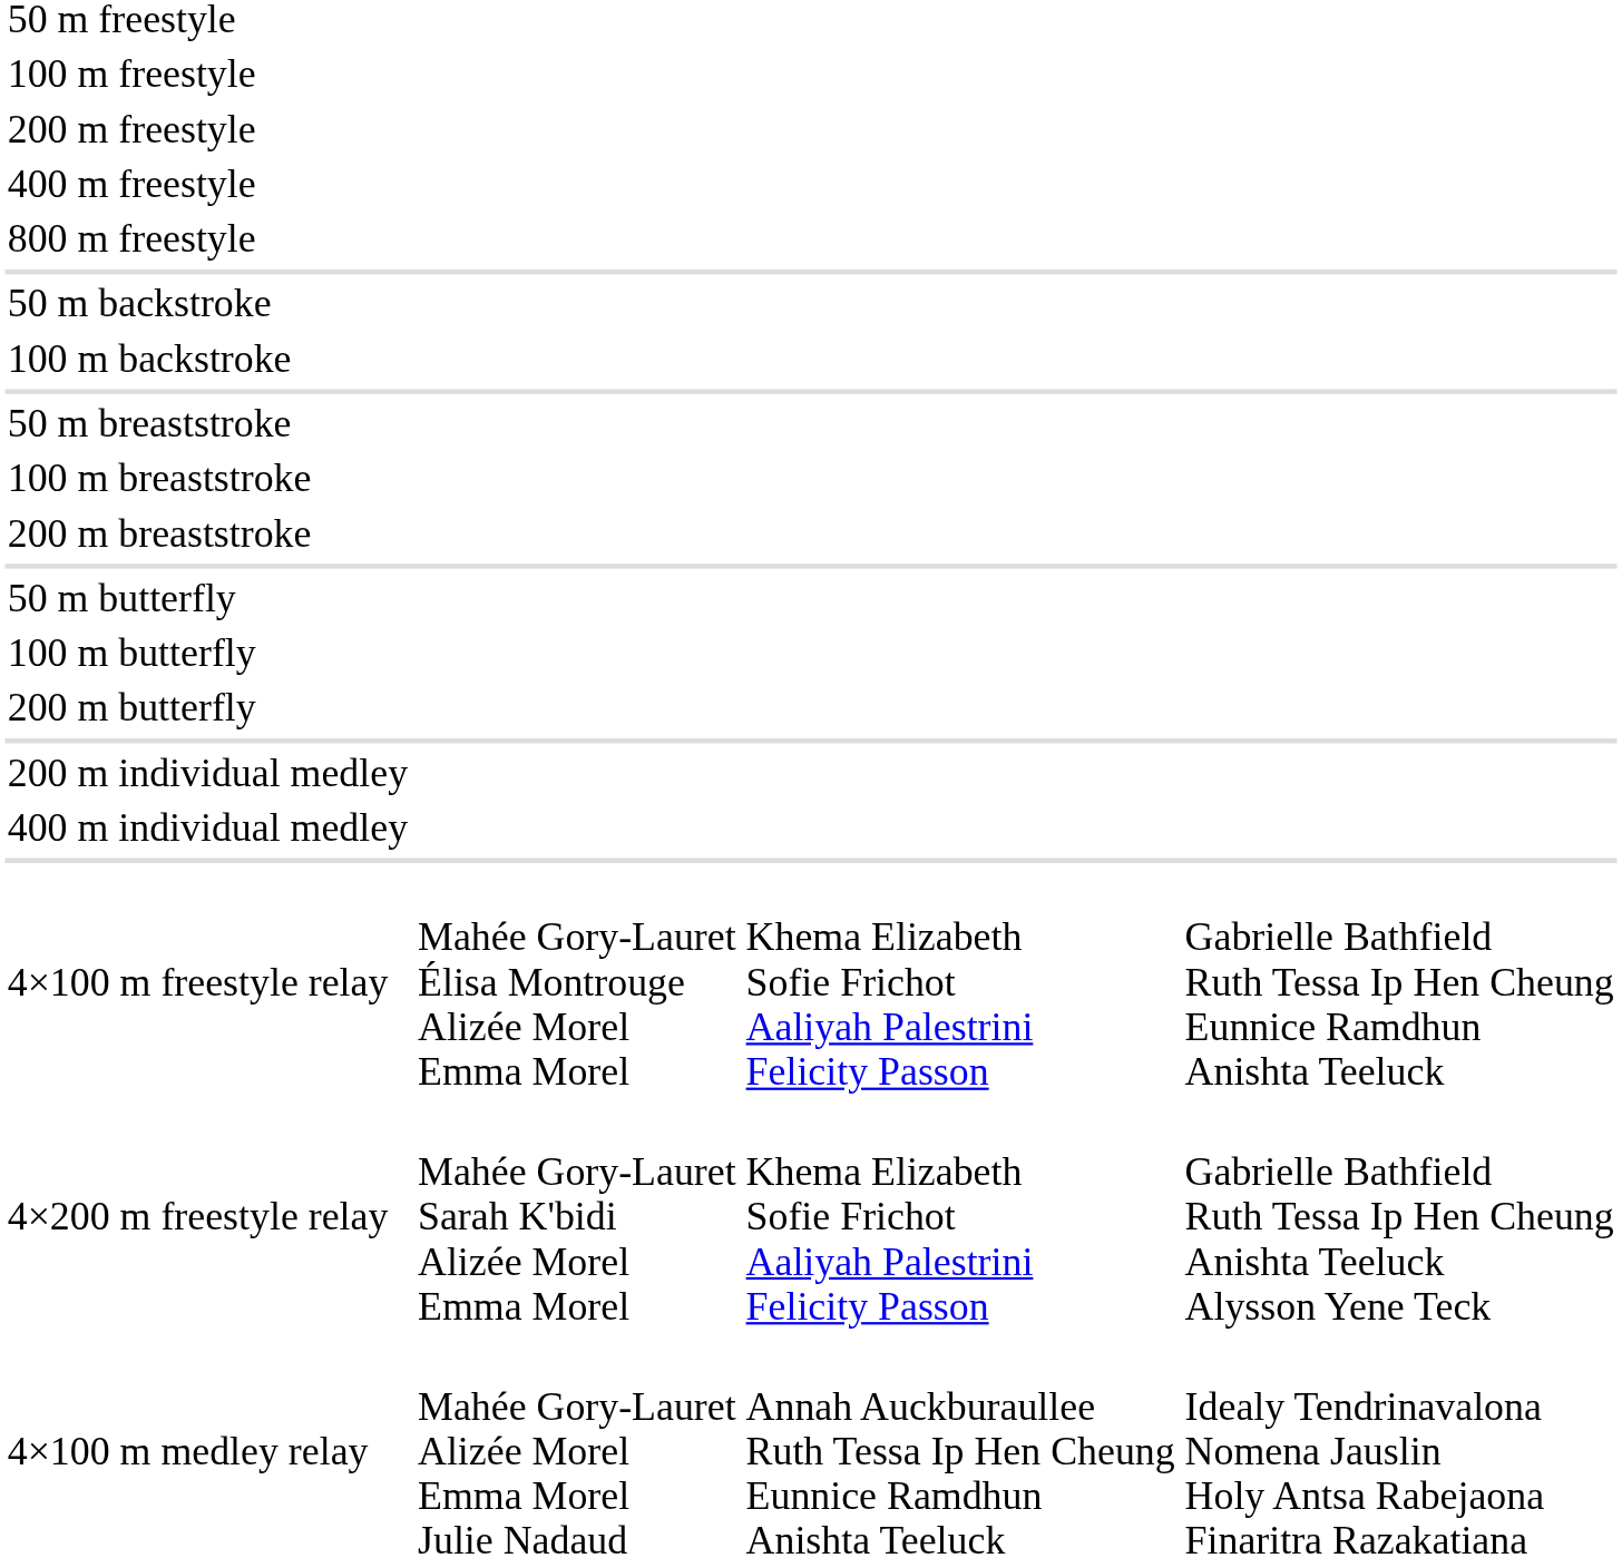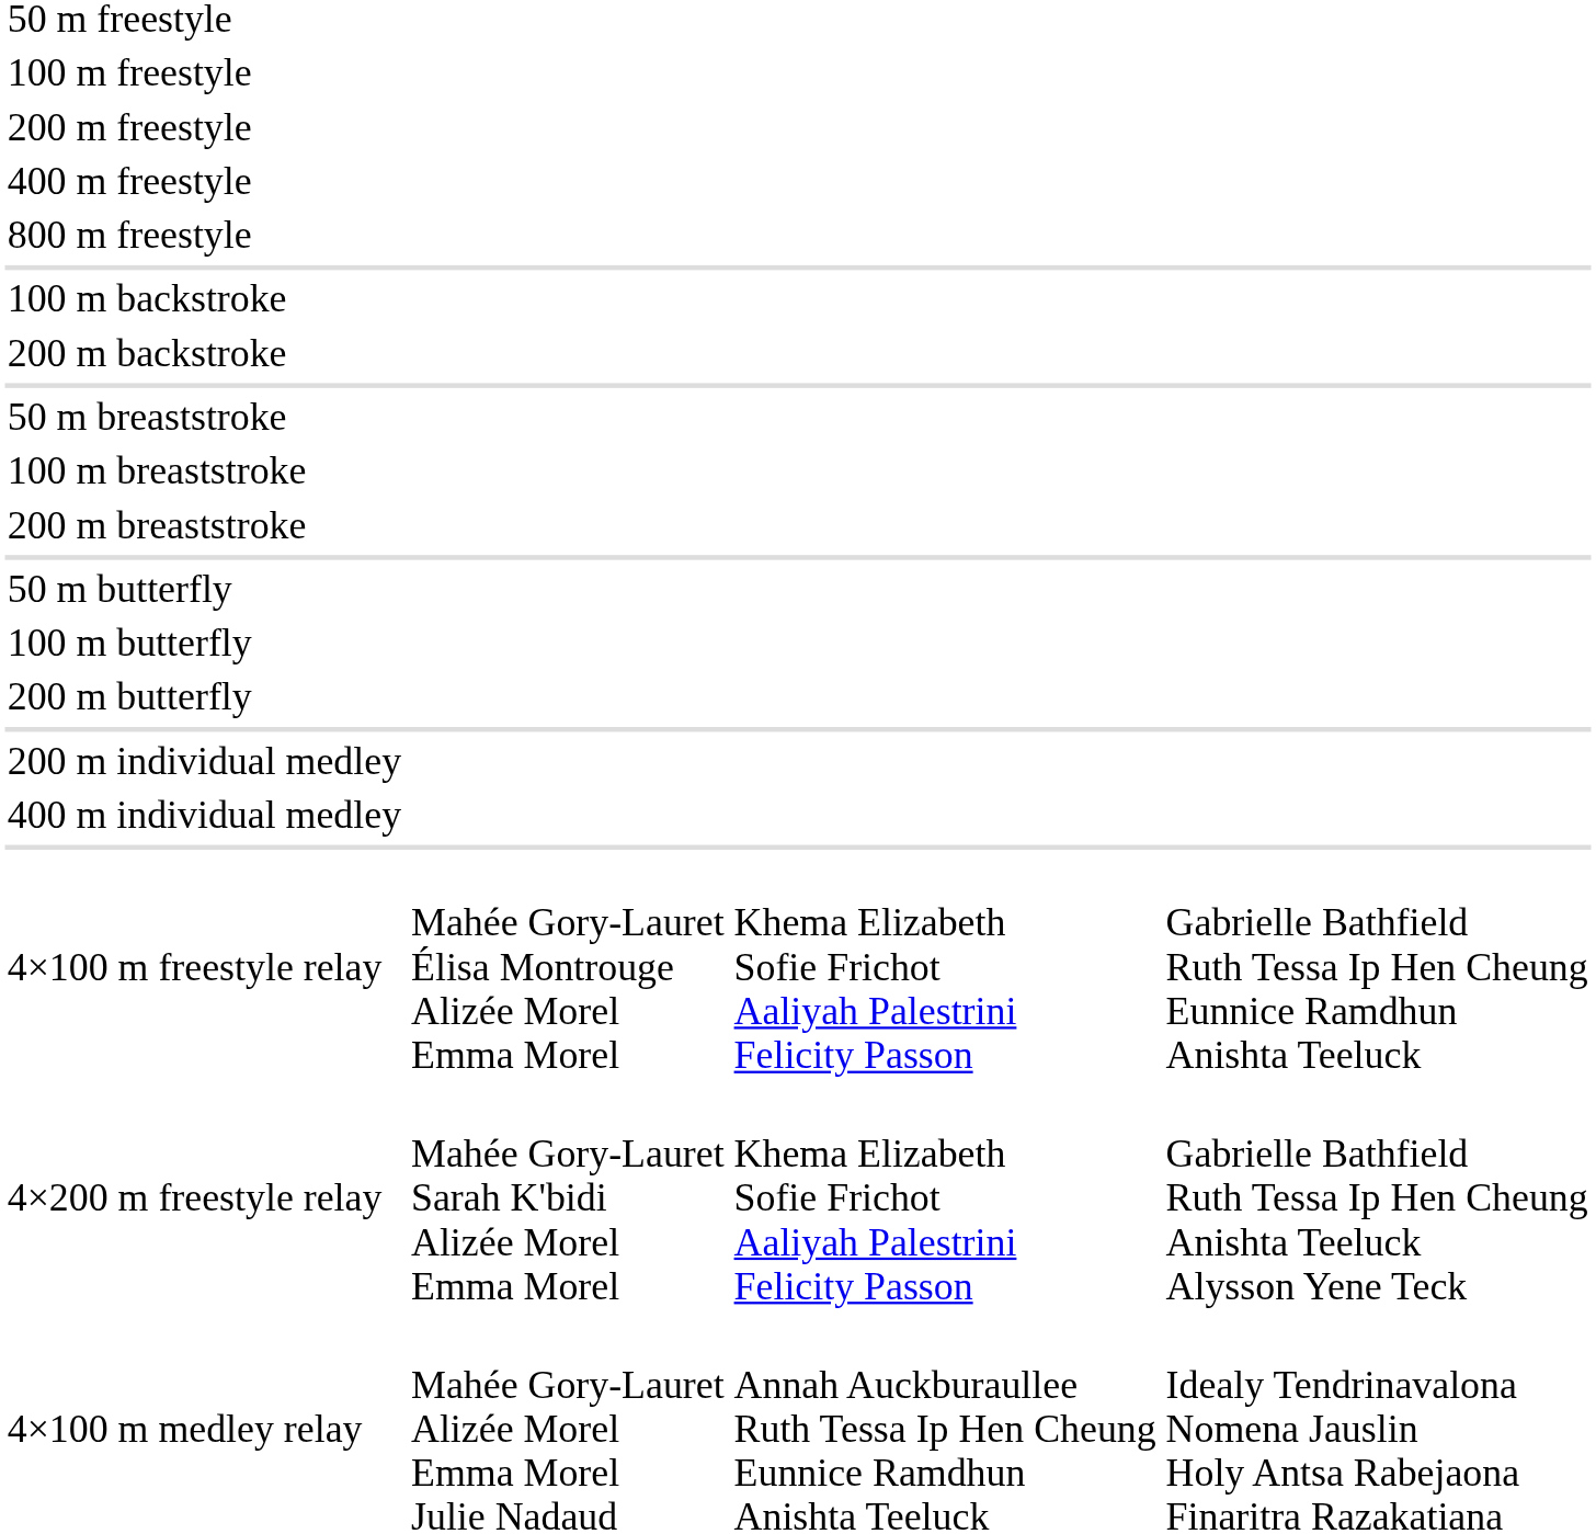- row: 50 m backstroke
+ row: 200 m backstroke
